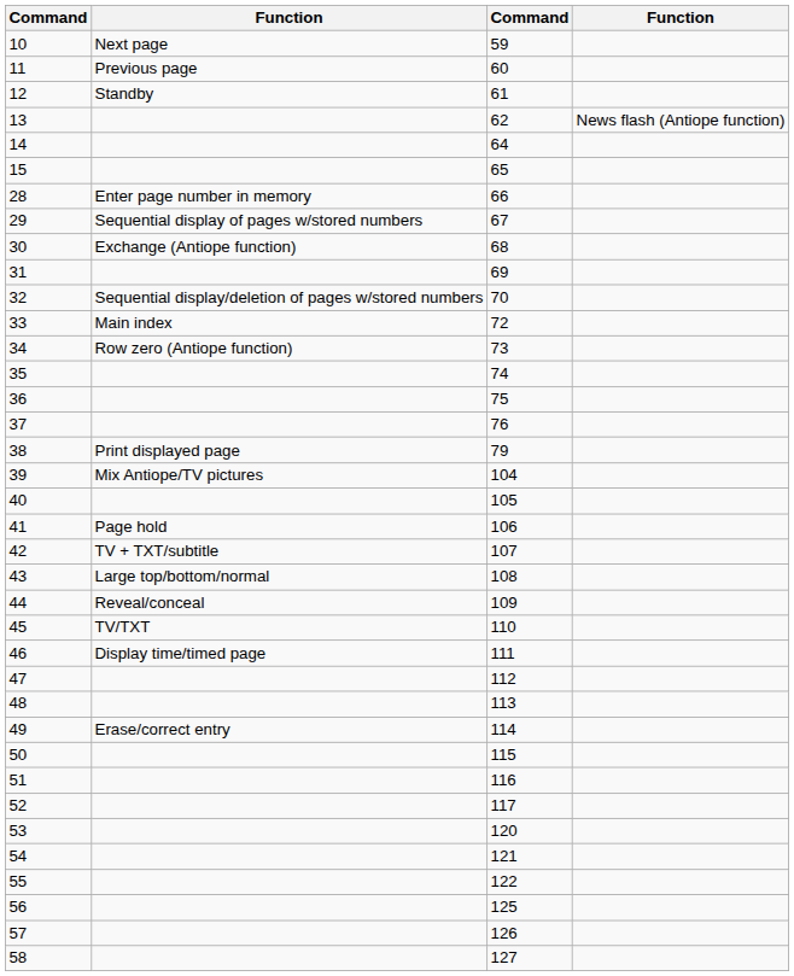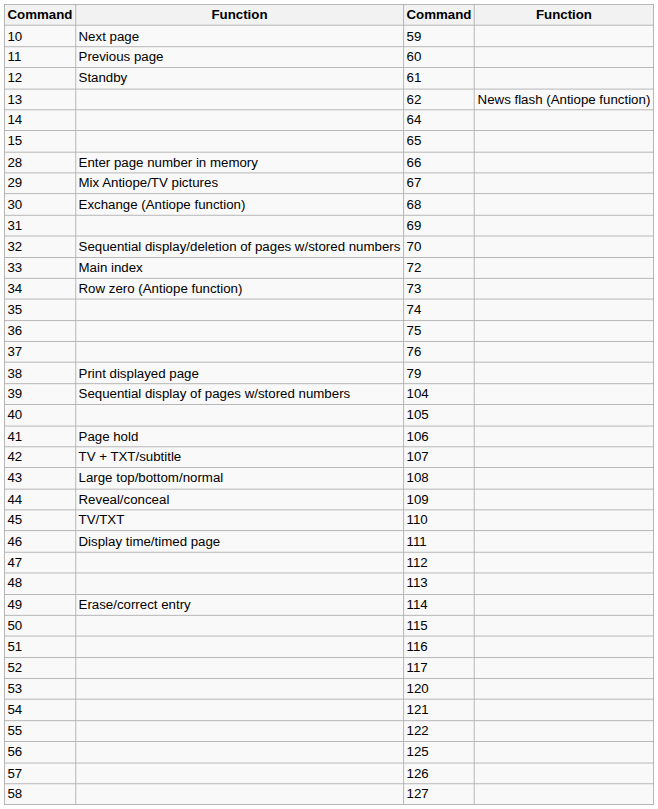29 | column 2: Sequential display of pages w/stored numbers -> Mix Antiope/TV pictures
39 | column 2: Mix Antiope/TV pictures -> Sequential display of pages w/stored numbers
